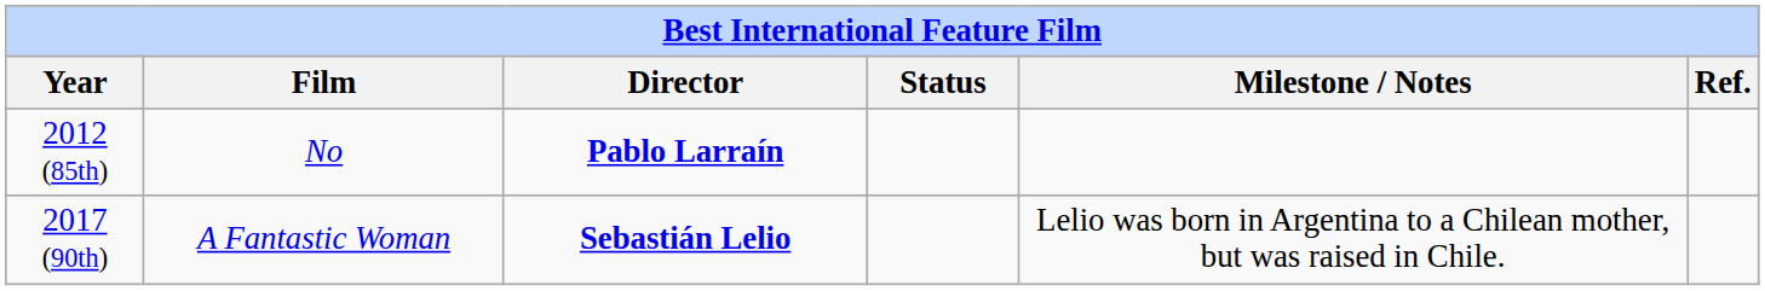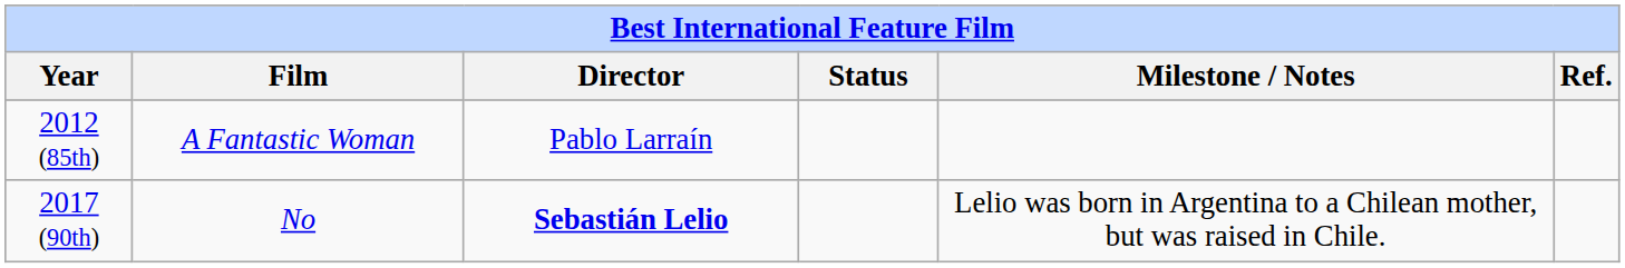2012 (85th) | Film: No -> A Fantastic Woman
2012 (85th) | Director: bold -> normal
2017 (90th) | Film: A Fantastic Woman -> No
